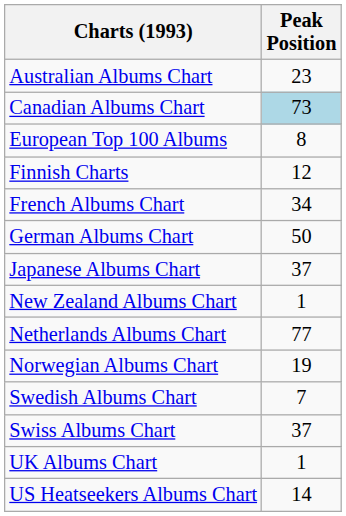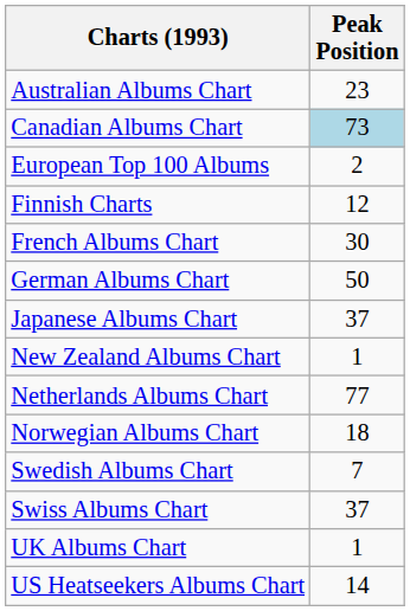European Top 100 Albums | Peak Position: 8 -> 2
French Albums Chart | Peak Position: 34 -> 30
Norwegian Albums Chart | Peak Position: 19 -> 18
